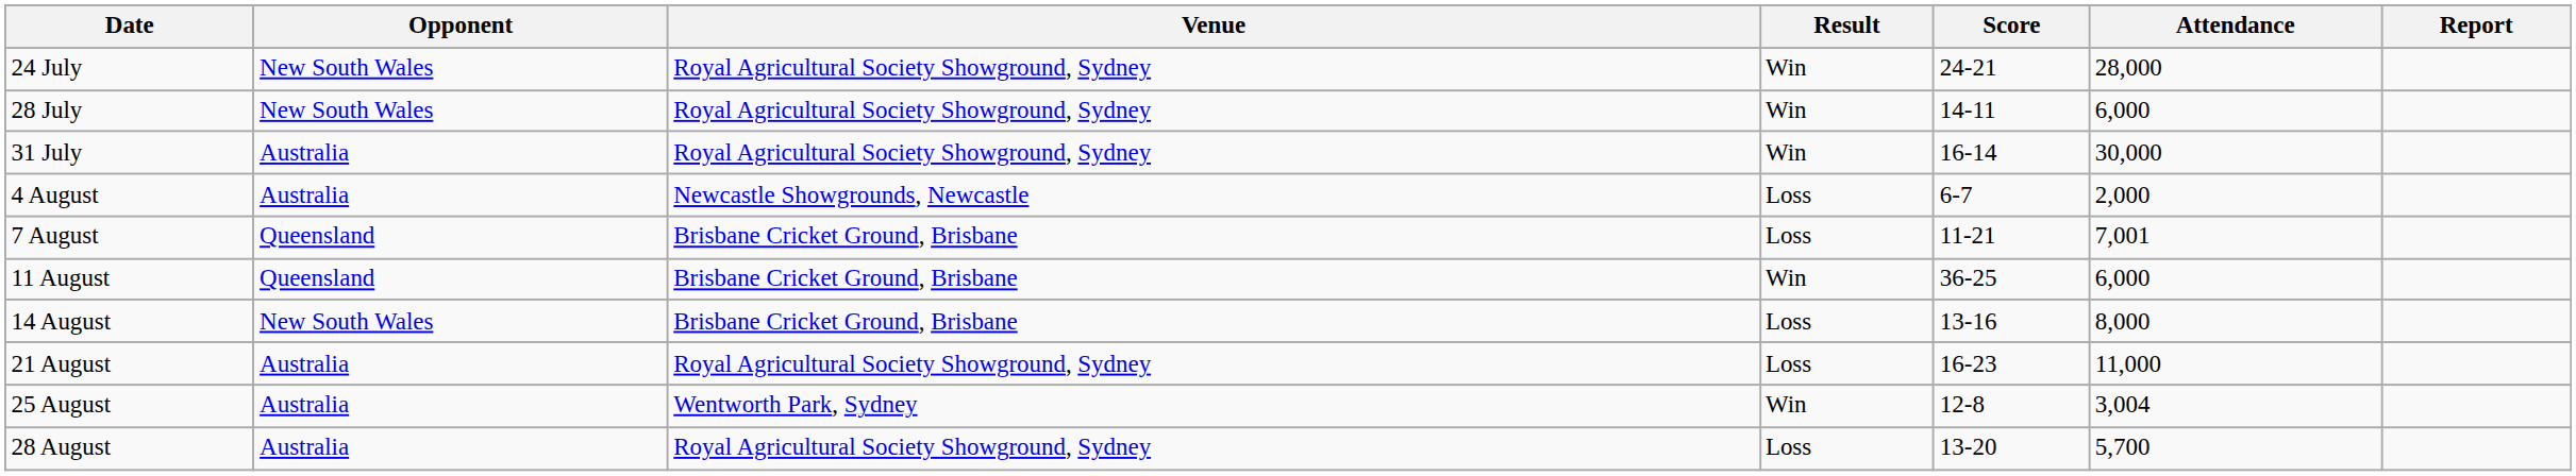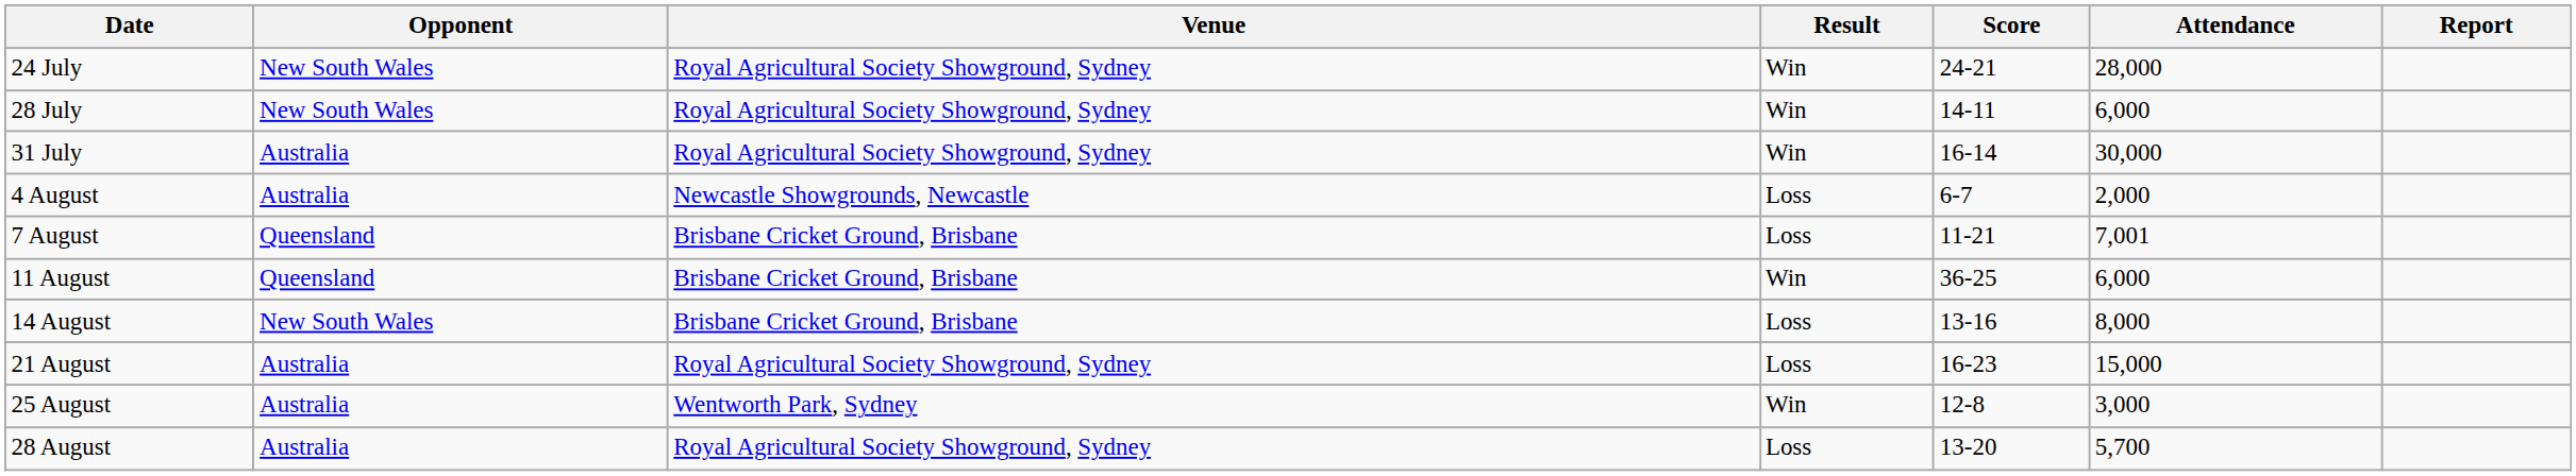21 August | Attendance: 11,000 -> 15,000
25 August | Attendance: 3,004 -> 3,000
